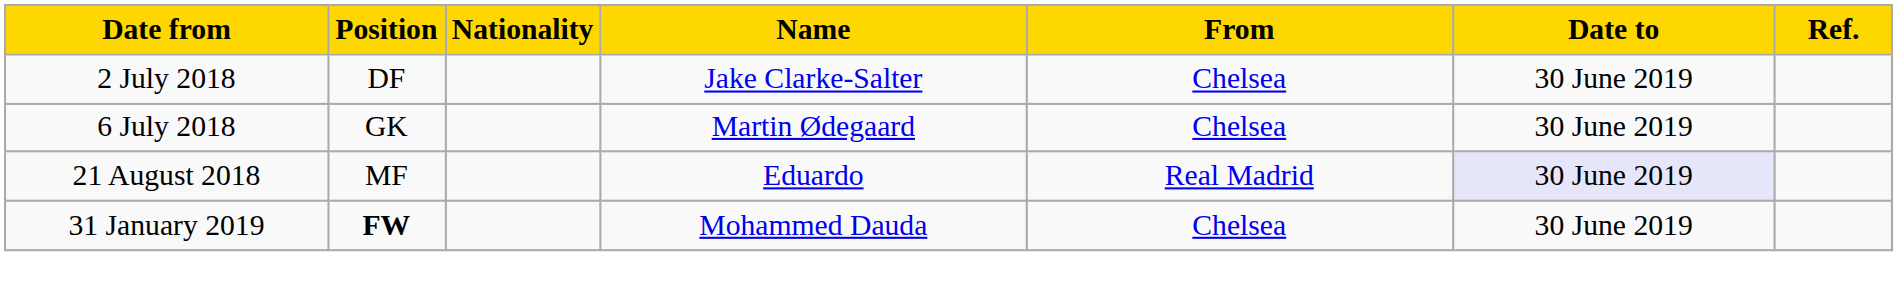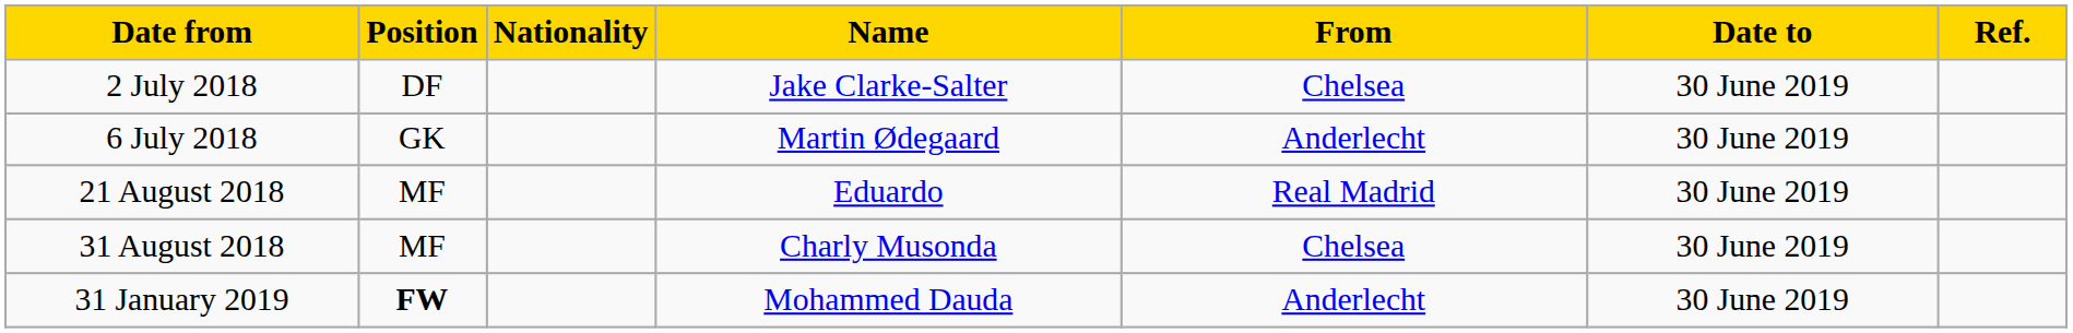6 July 2018 | From: Chelsea -> Anderlecht
21 August 2018 | Date to: lavender background -> no background
+ row: 31 August 2018 | MF | Charly Musonda | Chelsea | 30 June 2019
31 January 2019 | From: Chelsea -> Anderlecht
